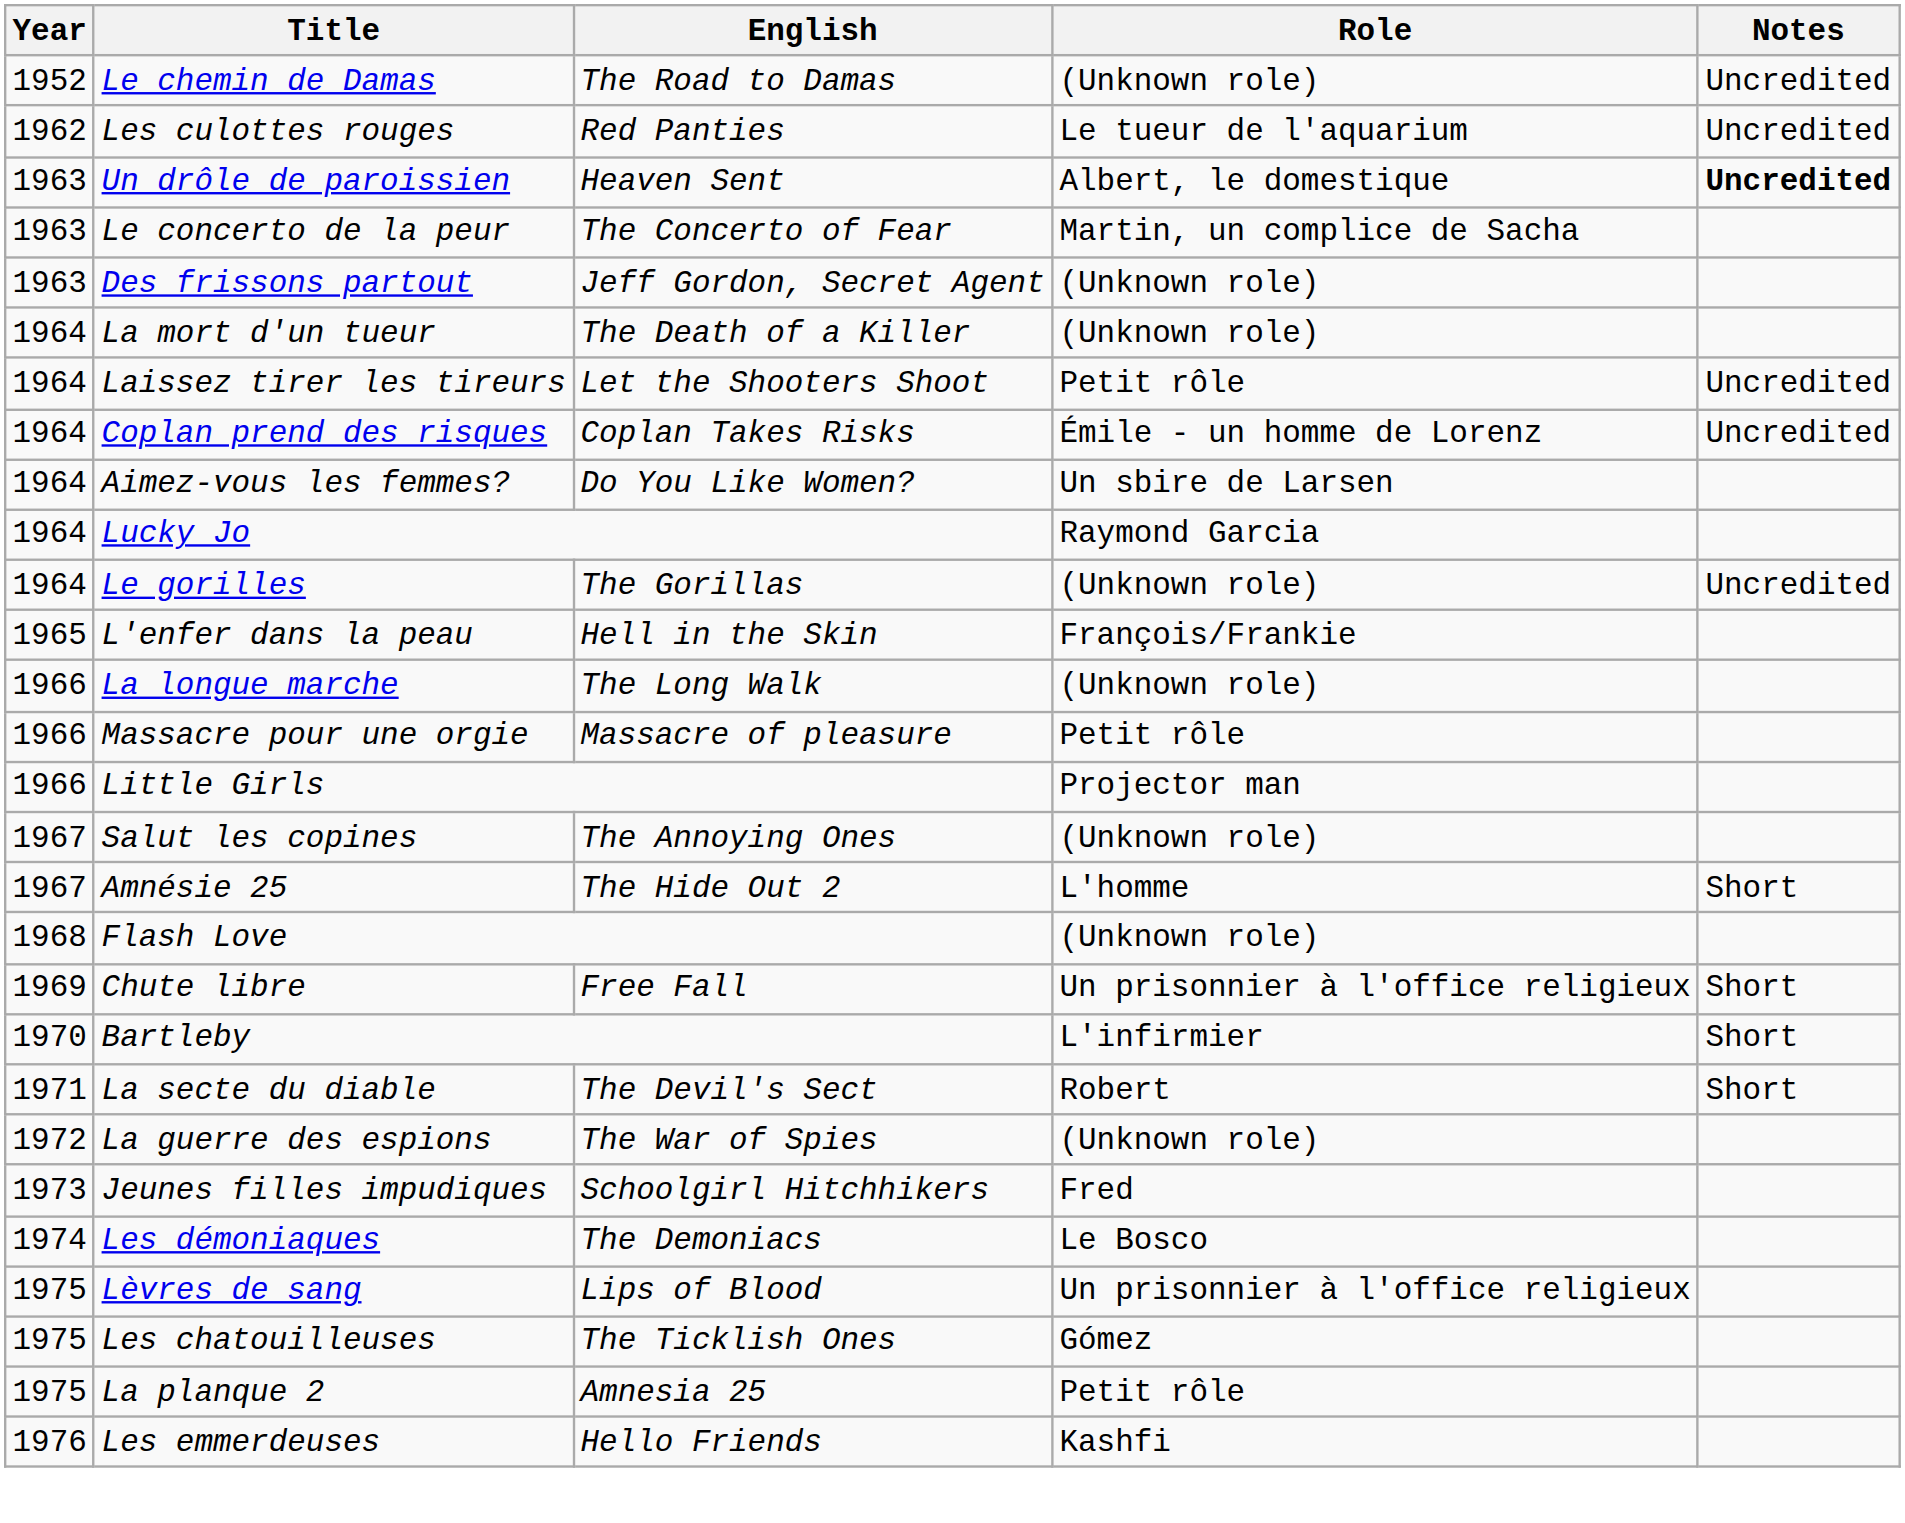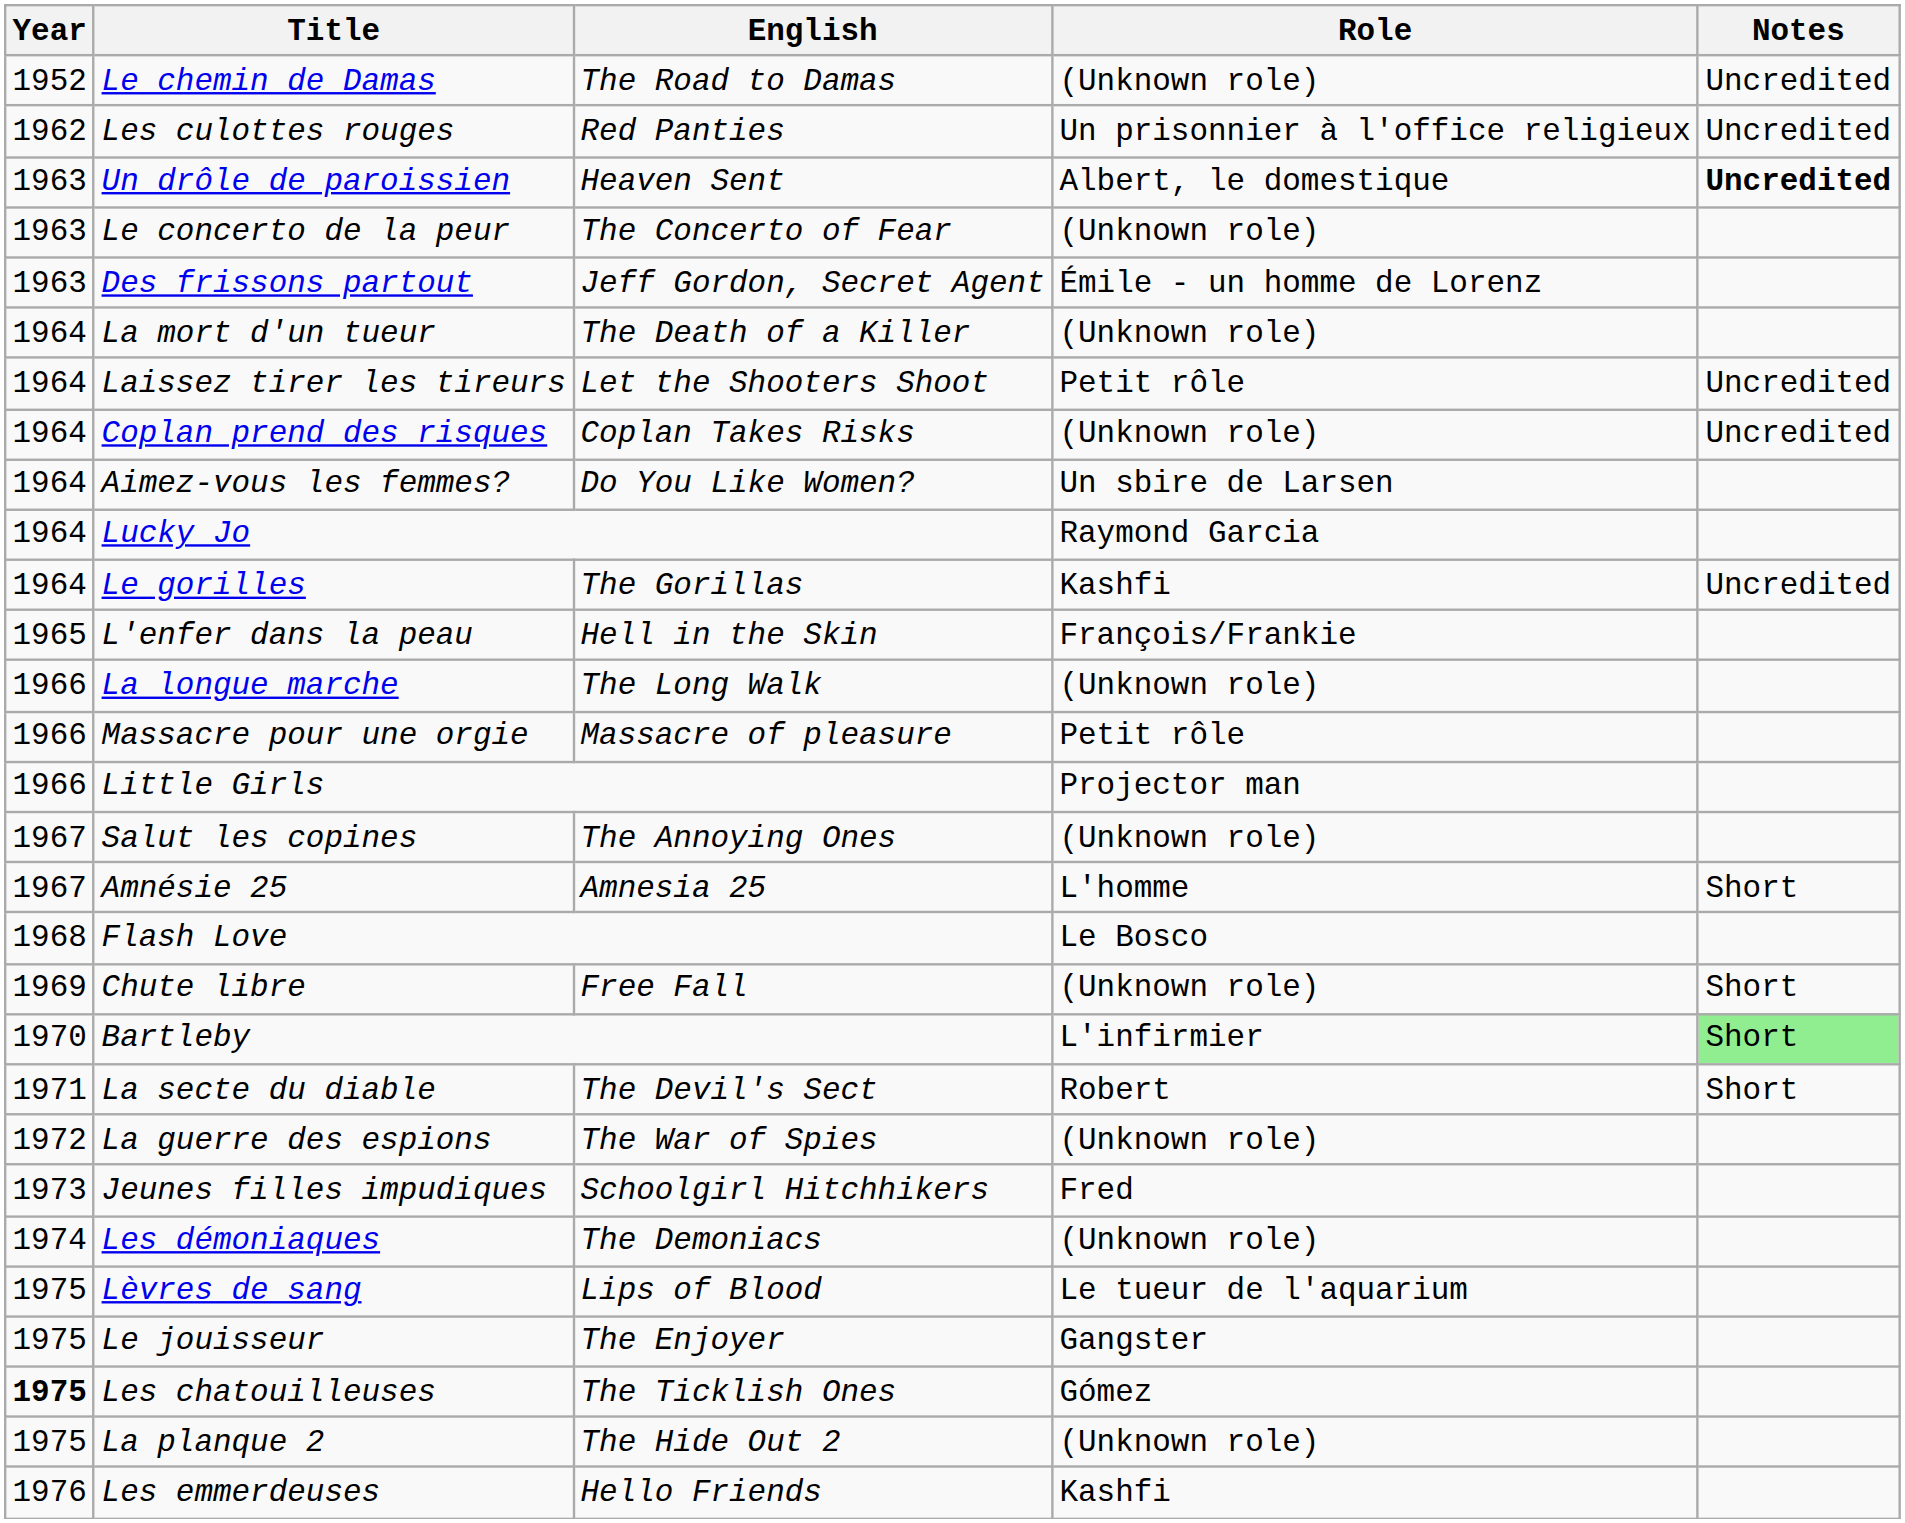Les culottes rouges | Role: Le tueur de l'aquarium -> Un prisonnier à l'office religieux
Le concerto de la peur | Role: Martin, un complice de Sacha -> (Unknown role)
Des frissons partout | Role: (Unknown role) -> Émile - un homme de Lorenz
Coplan prend des risques | Role: Émile - un homme de Lorenz -> (Unknown role)
Le gorilles | Role: (Unknown role) -> Kashfi
Amnésie 25 | English: The Hide Out 2 -> Amnesia 25
Flash Love | Role: (Unknown role) -> Le Bosco
Chute libre | Role: Un prisonnier à l'office religieux -> (Unknown role)
Bartleby | Notes: no background -> lightgreen background
Les démoniaques | Role: Le Bosco -> (Unknown role)
Lèvres de sang | Role: Un prisonnier à l'office religieux -> Le tueur de l'aquarium
+ row: 1975 | Le jouisseur | The Enjoyer | Gangster
Les chatouilleuses | Year: normal -> bold
La planque 2 | English: Amnesia 25 -> The Hide Out 2
La planque 2 | Role: Petit rôle -> (Unknown role)
